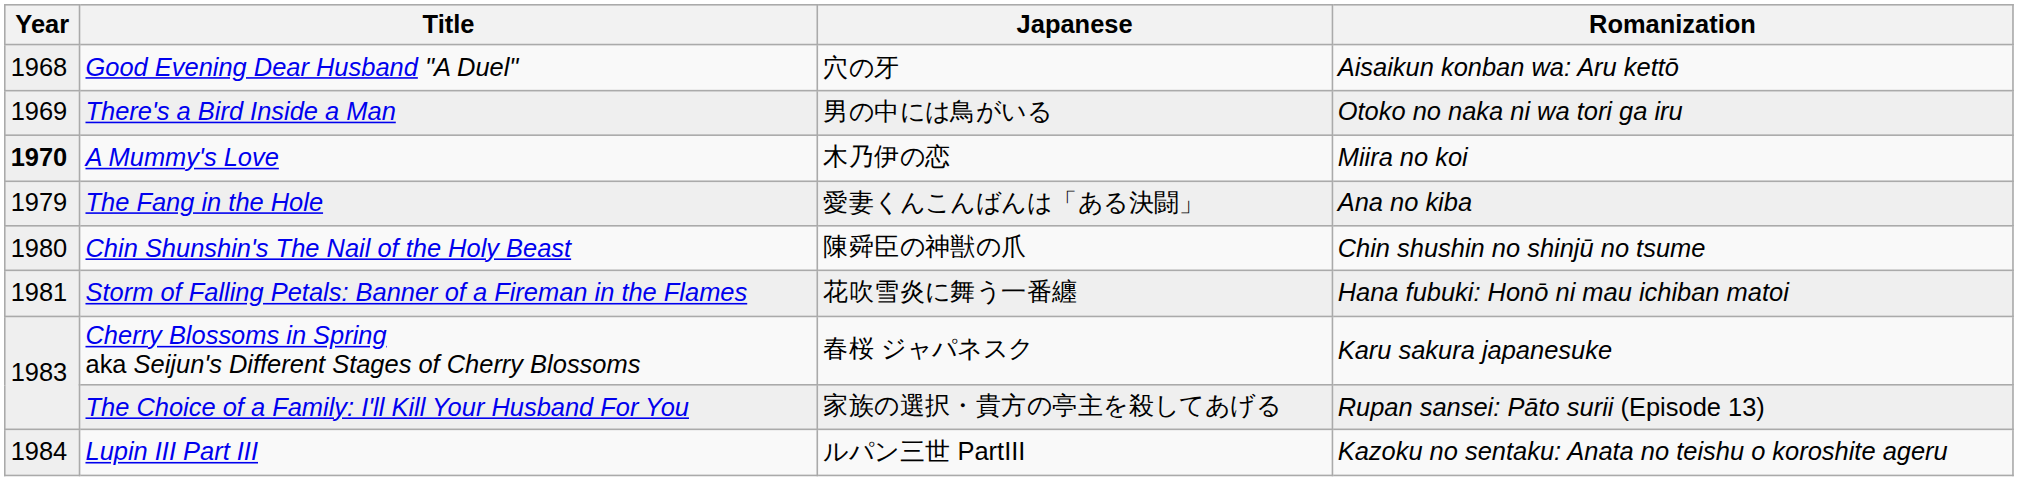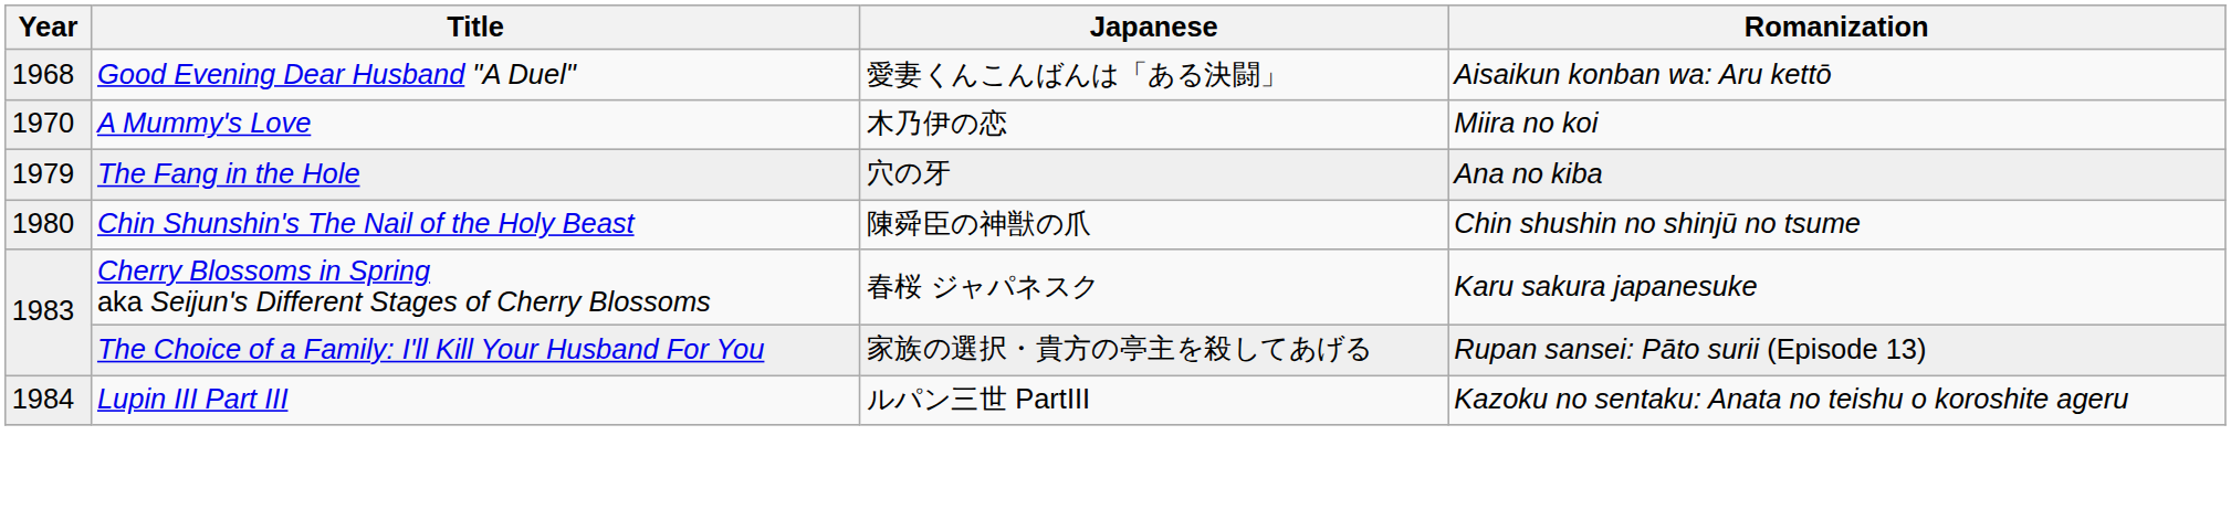Good Evening Dear Husband "A Duel" | Japanese: 穴の牙 -> 愛妻くんこんばんは「ある決闘」
- row: 1969 | There's a Bird Inside a Man | 男の中には鳥がいる | Otoko no naka ni wa tori ga iru
A Mummy's Love | Year: bold -> normal
The Fang in the Hole | Japanese: 愛妻くんこんばんは「ある決闘」 -> 穴の牙
- row: 1981 | Storm of Falling Petals: Banner of a Fireman in the Flames | 花吹雪炎に舞う一番纏 | Hana fubuki: Honō ni mau ichiban matoi
